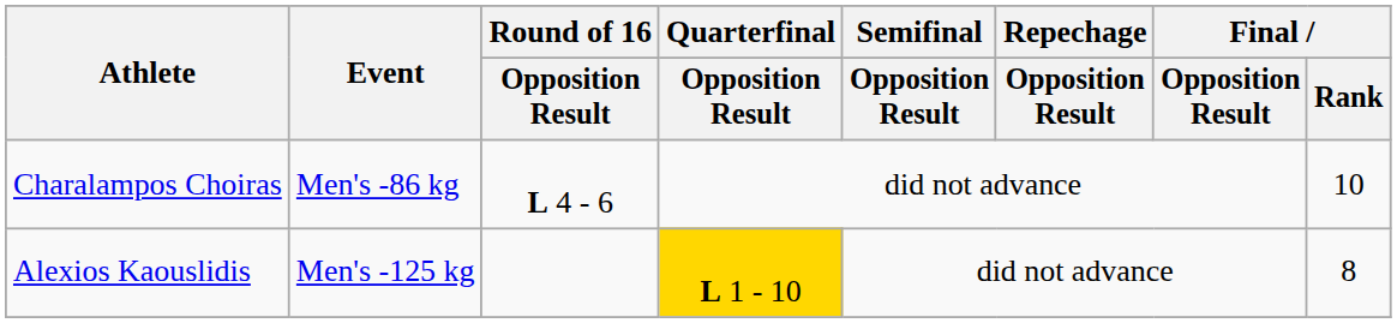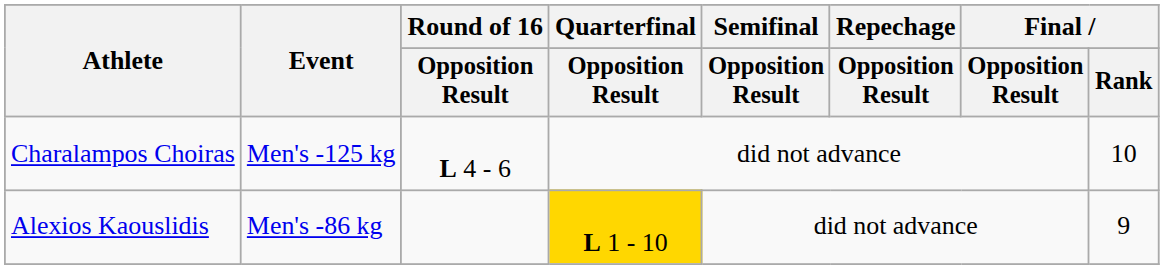Charalampos Choiras | Event: Men's -86 kg -> Men's -125 kg
Alexios Kaouslidis | Event: Men's -125 kg -> Men's -86 kg
Alexios Kaouslidis | Final / Rank: 8 -> 9
